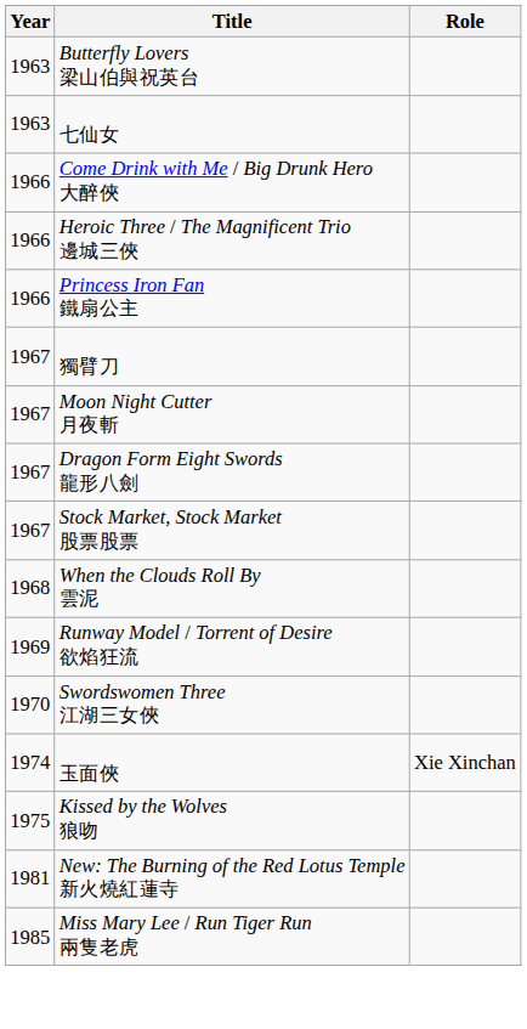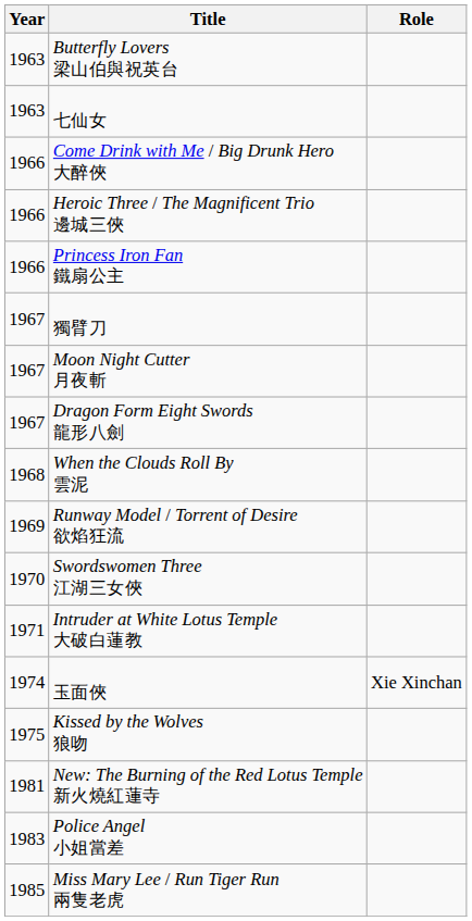- row: 1967 | Stock Market, Stock Market 股票股票
+ row: 1971 | Intruder at White Lotus Temple 大破白蓮教
+ row: 1983 | Police Angel 小姐當差
